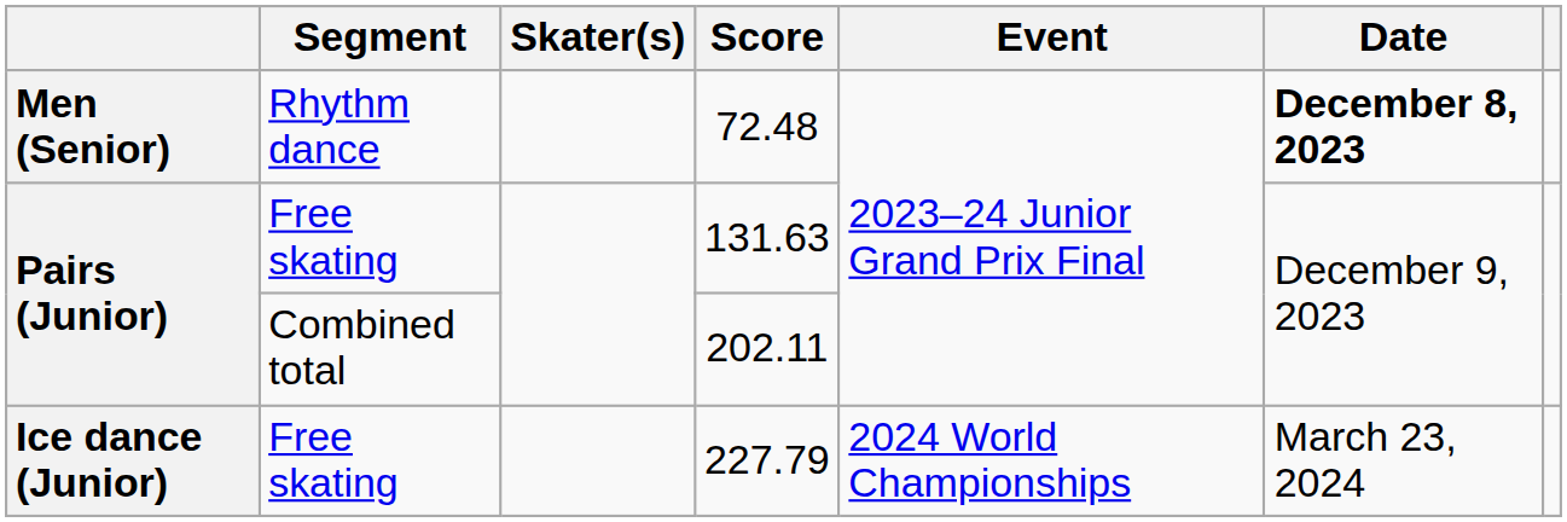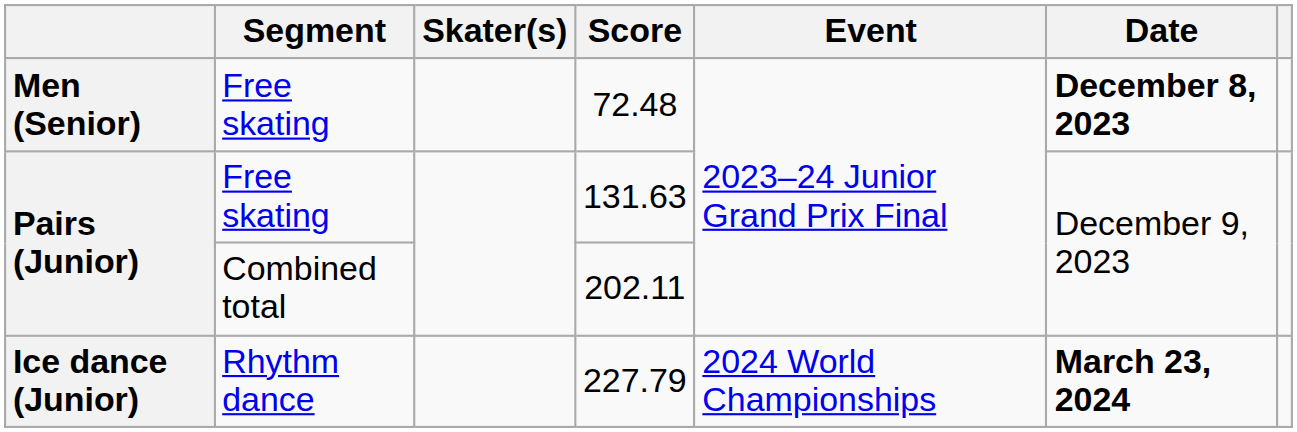72.48 | Segment: Rhythm dance -> Free skating
227.79 | Segment: Free skating -> Rhythm dance
227.79 | Date: normal -> bold
